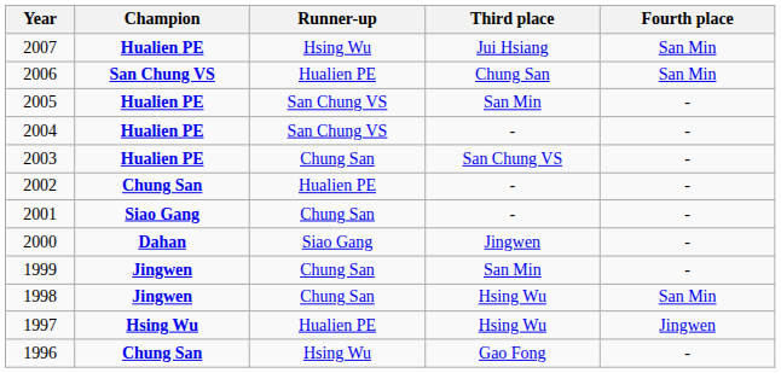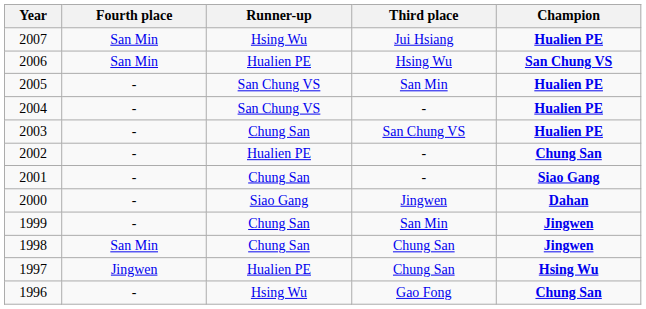columns swapped: Champion <-> Fourth place
2006 | Third place: Chung San -> Hsing Wu
1998 | Third place: Hsing Wu -> Chung San
1997 | Third place: Hsing Wu -> Chung San
